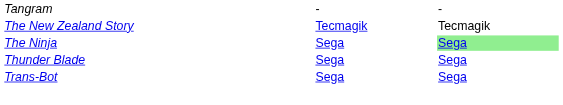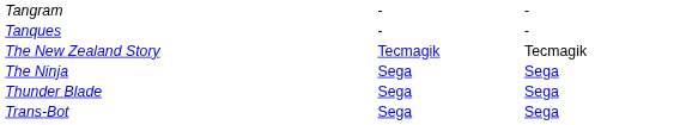+ row: Tanques | - | -
The Ninja | column 3: lightgreen background -> no background
